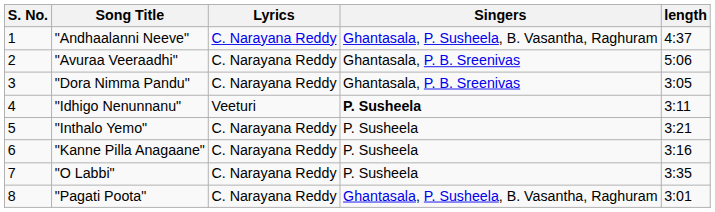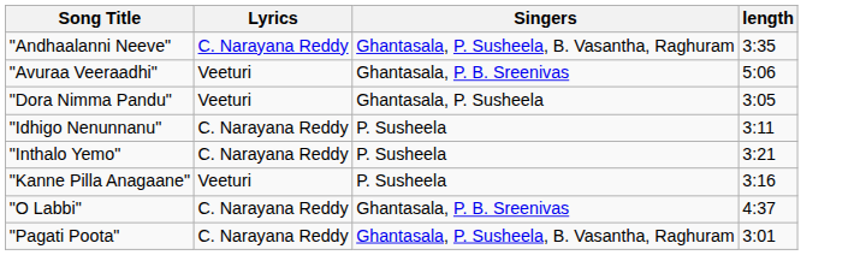- column: S. No. | 1 | 2 | 3 | 4 | 5 | 6 | 7 | 8
"Andhaalanni Neeve" | length: 4:37 -> 3:35
"Avuraa Veeraadhi" | Lyrics: C. Narayana Reddy -> Veeturi
"Dora Nimma Pandu" | Lyrics: C. Narayana Reddy -> Veeturi
"Dora Nimma Pandu" | Singers: Ghantasala, P. B. Sreenivas -> Ghantasala, P. Susheela
"Idhigo Nenunnanu" | Lyrics: Veeturi -> C. Narayana Reddy
"Idhigo Nenunnanu" | Singers: bold -> normal
"Kanne Pilla Anagaane" | Lyrics: C. Narayana Reddy -> Veeturi
"O Labbi" | Singers: P. Susheela -> Ghantasala, P. B. Sreenivas
"O Labbi" | length: 3:35 -> 4:37
